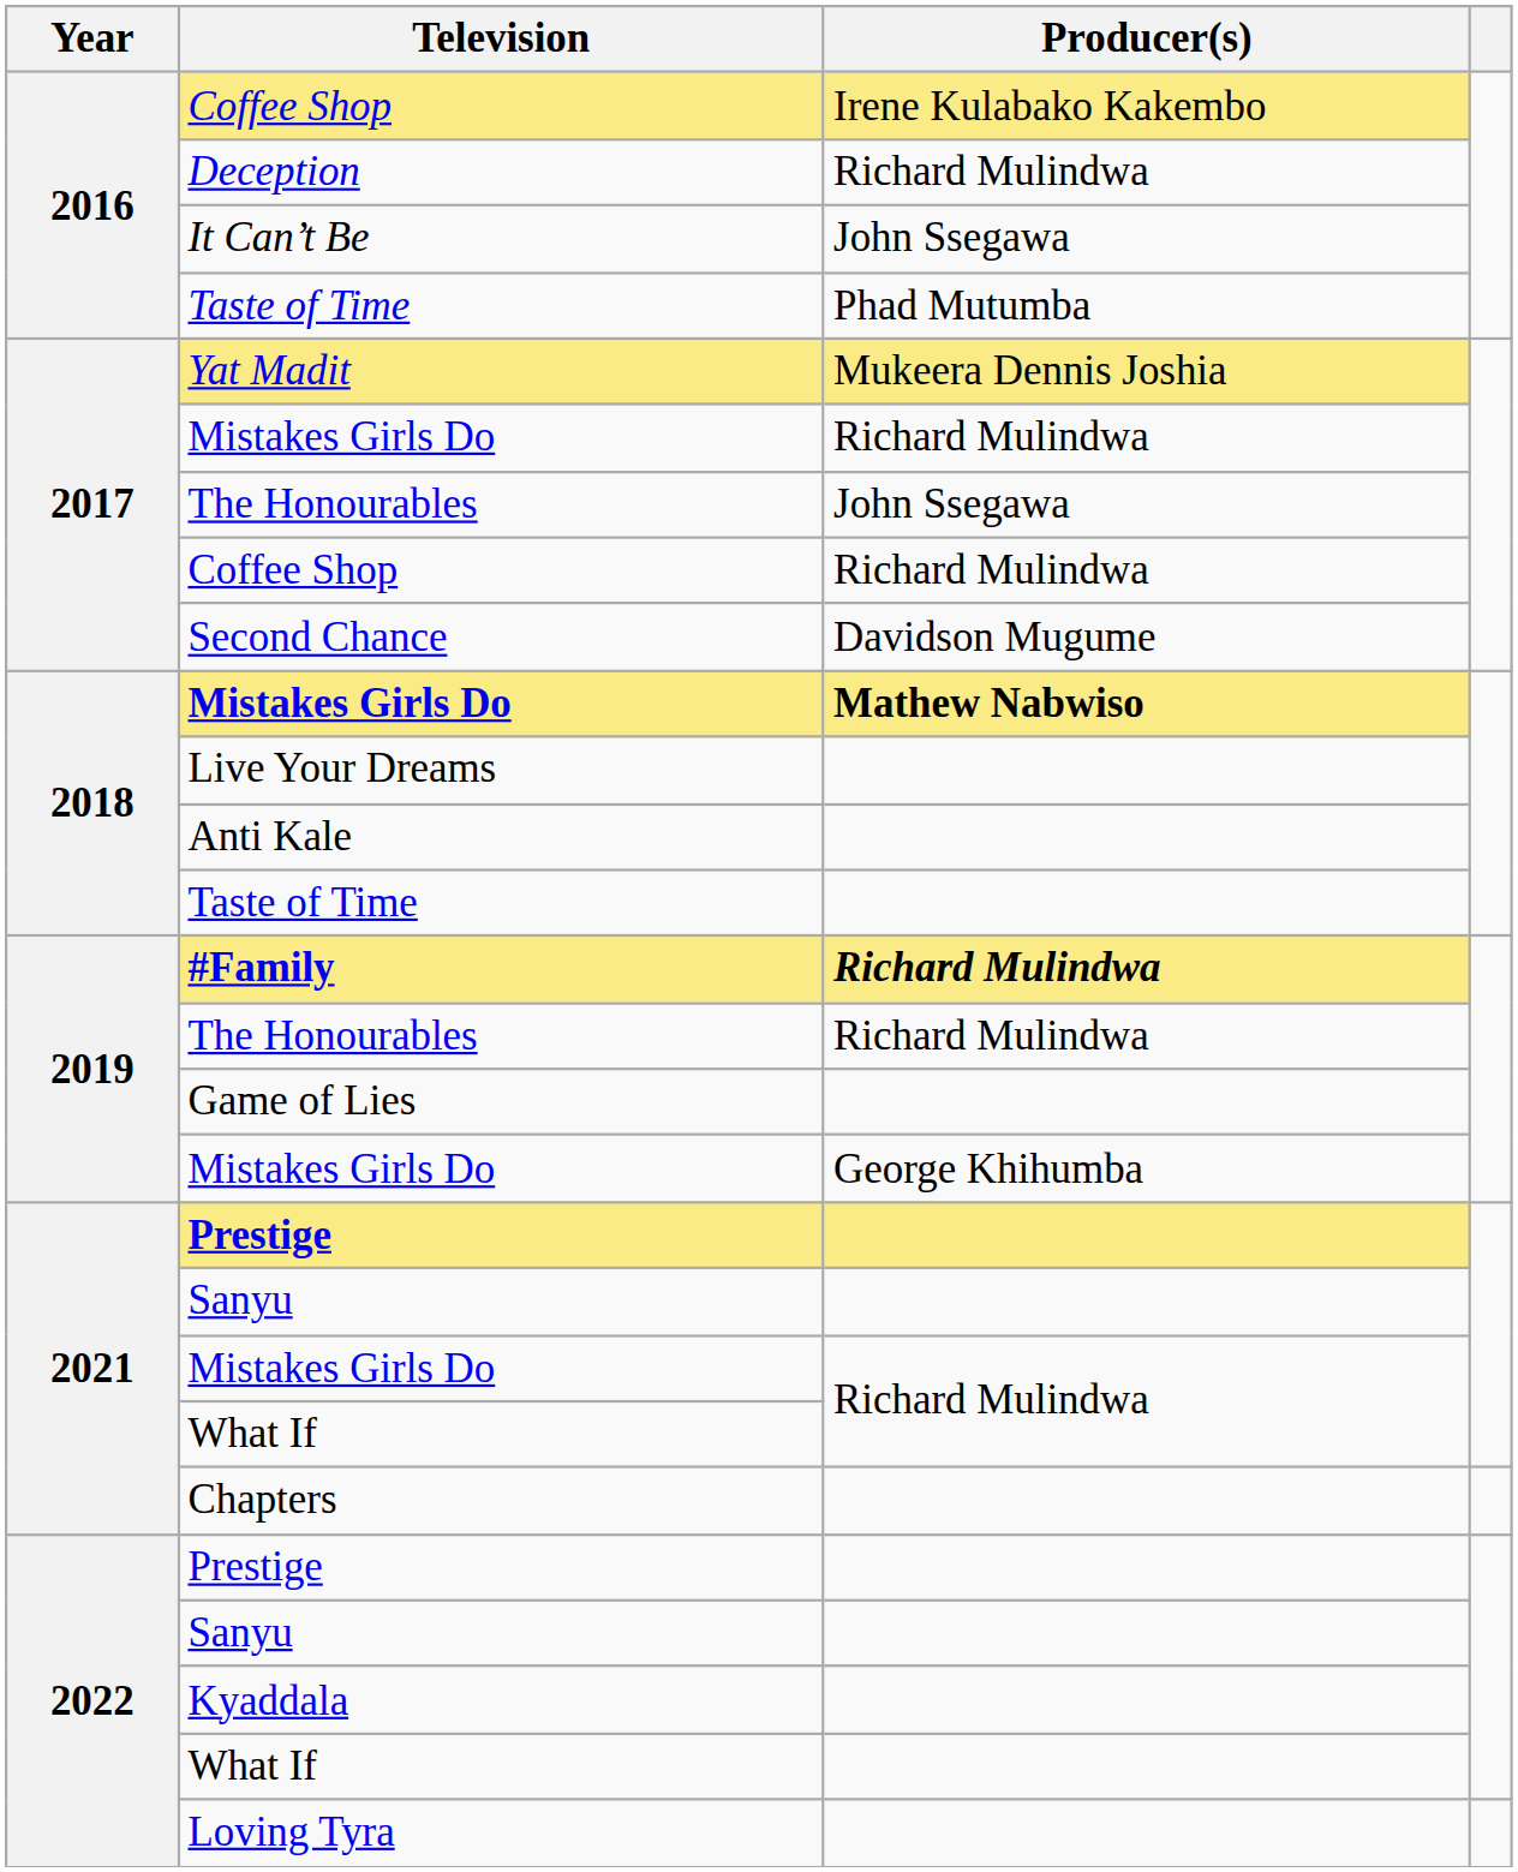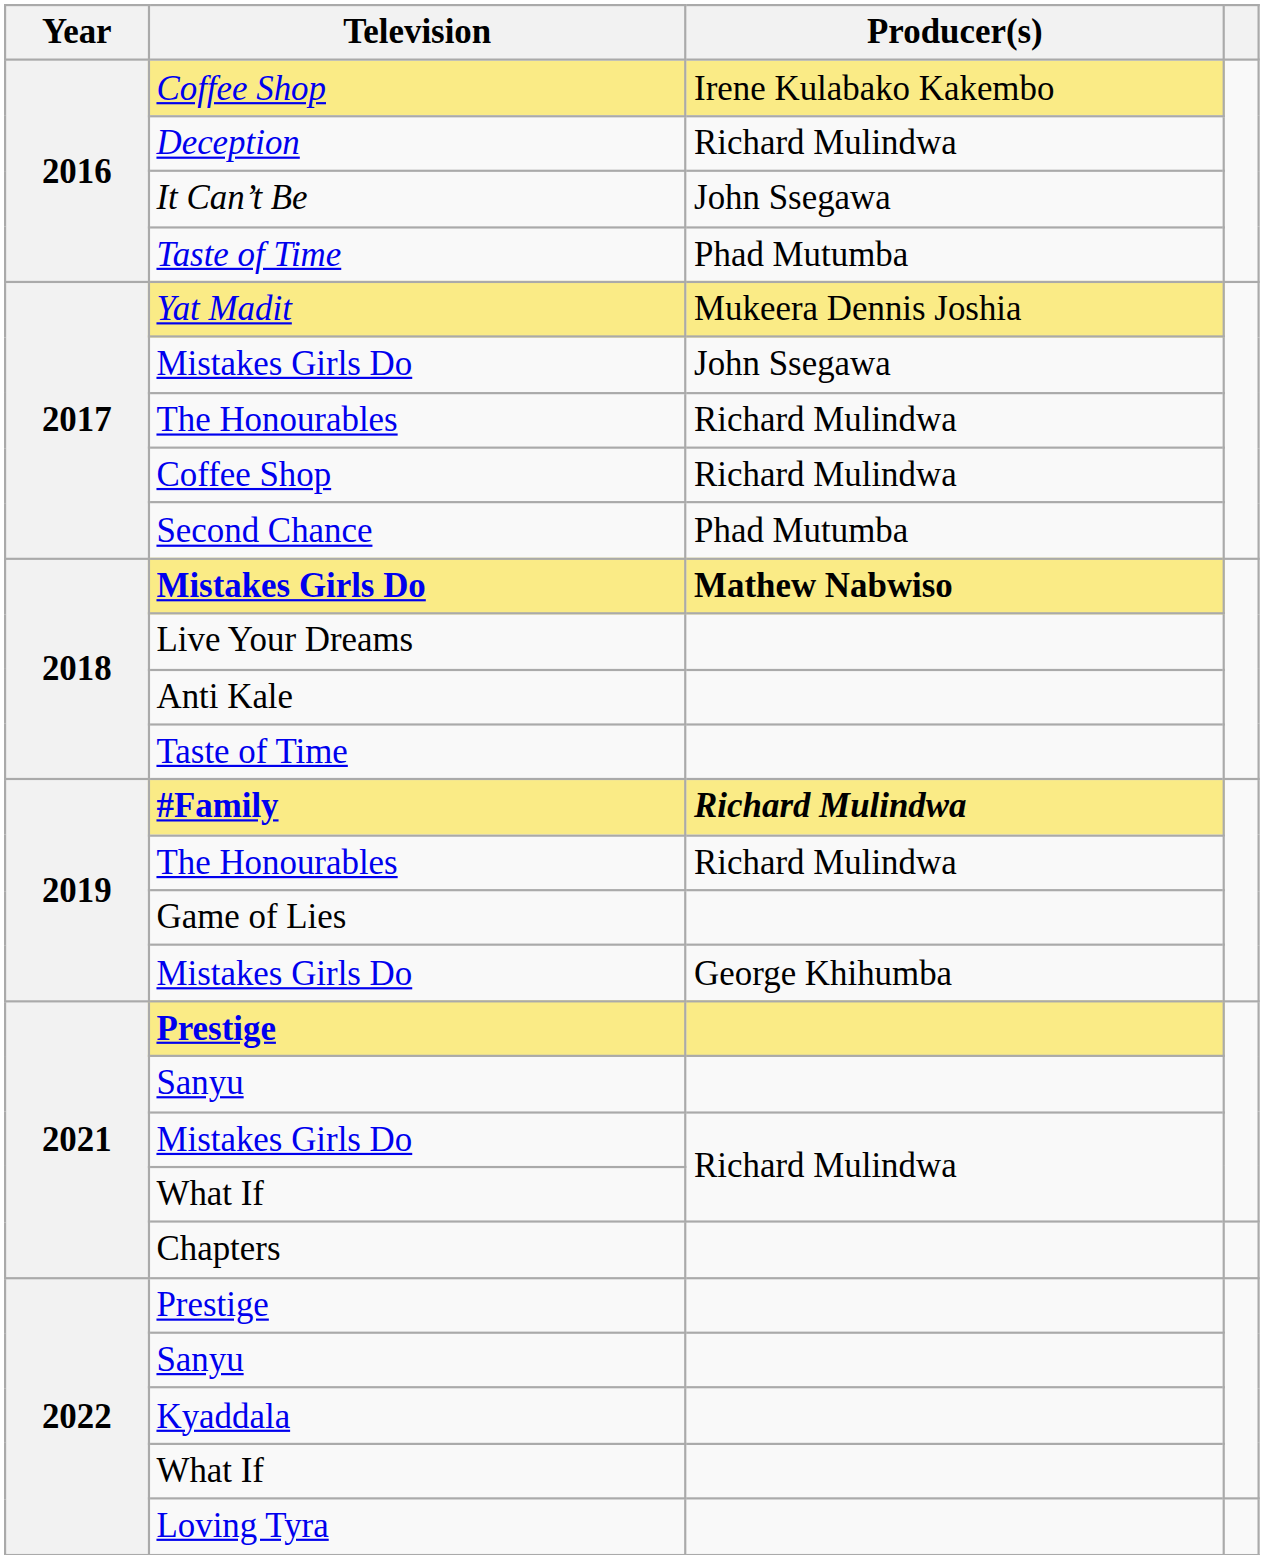2017 / Mistakes Girls Do | Producer(s): Richard Mulindwa -> John Ssegawa
2017 / The Honourables | Producer(s): John Ssegawa -> Richard Mulindwa
Second Chance | Producer(s): Davidson Mugume -> Phad Mutumba
